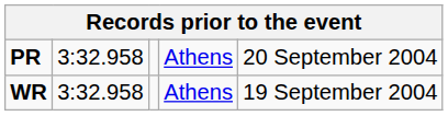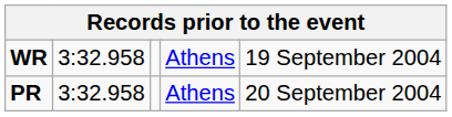rows swapped: PR <-> WR
